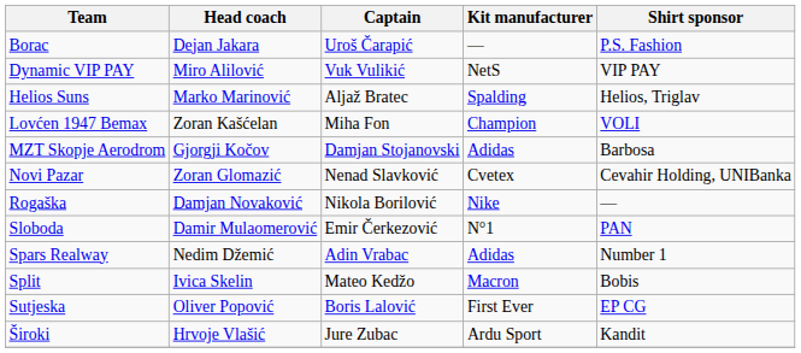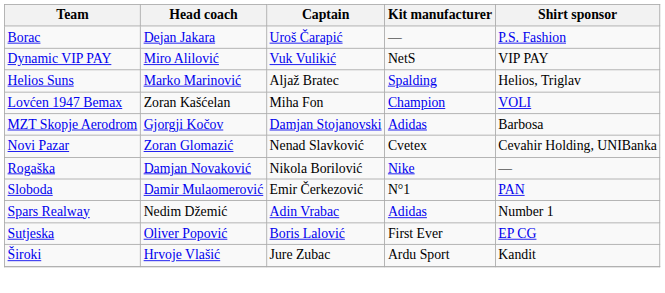- row: Split | Ivica Skelin | Mateo Kedžo | Macron | Bobis
